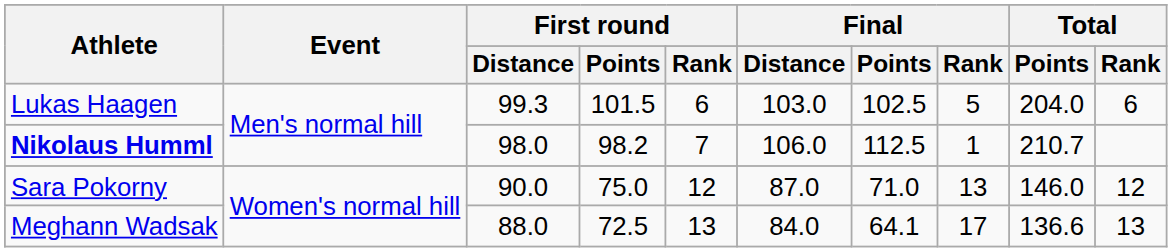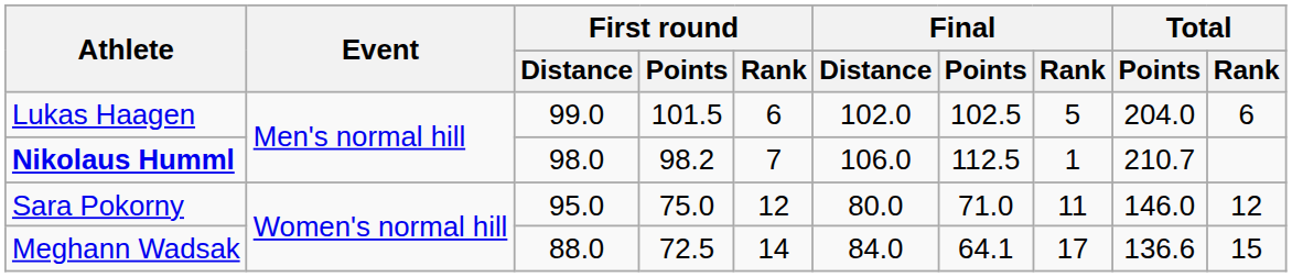Lukas Haagen | First round / Distance: 99.3 -> 99.0
Lukas Haagen | Final / Distance: 103.0 -> 102.0
Sara Pokorny | First round / Distance: 90.0 -> 95.0
Sara Pokorny | Final / Distance: 87.0 -> 80.0
Sara Pokorny | Final / Rank: 13 -> 11
Meghann Wadsak | First round / Rank: 13 -> 14
Meghann Wadsak | Total / Rank: 13 -> 15
